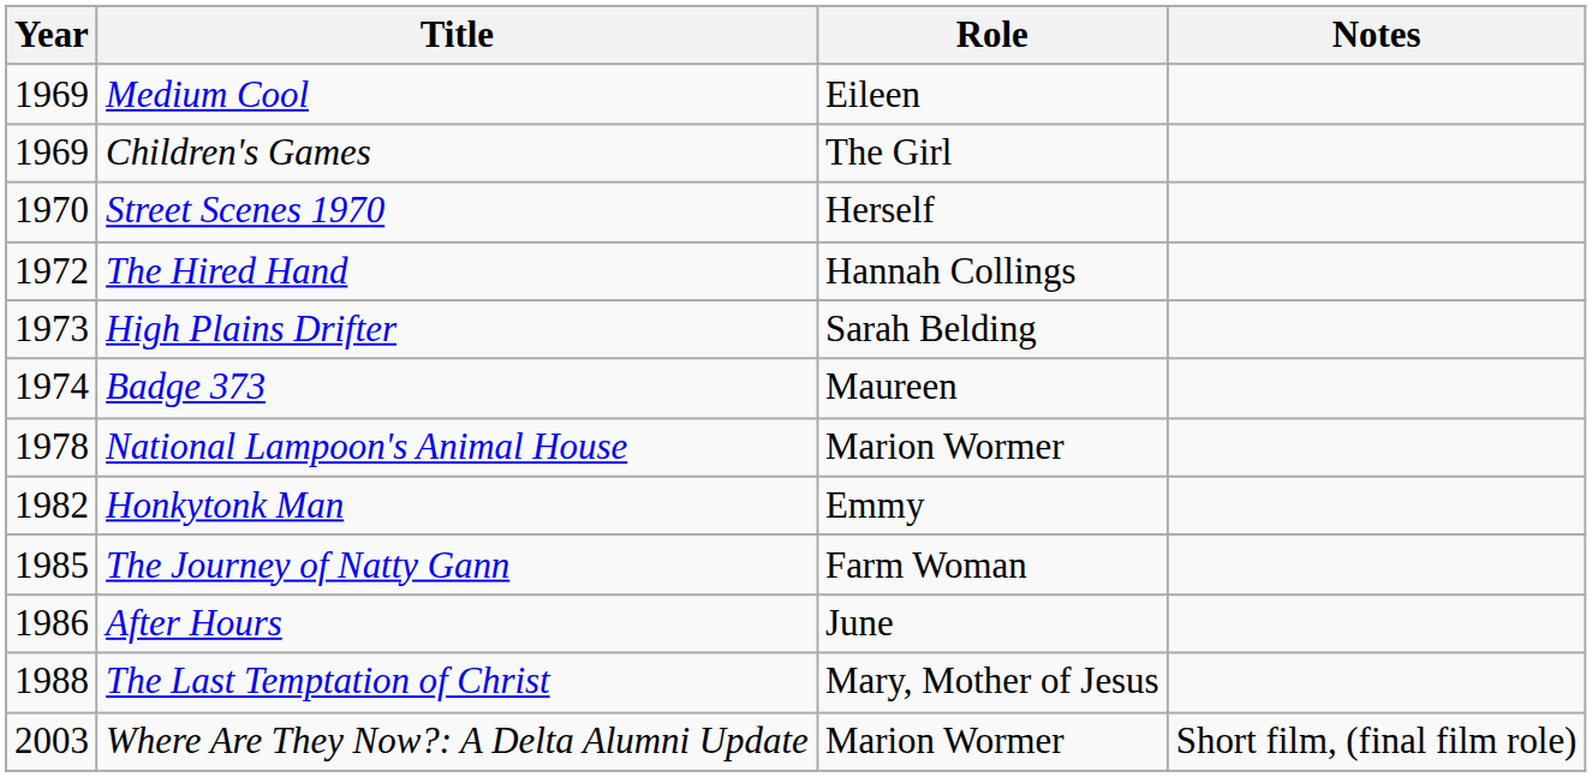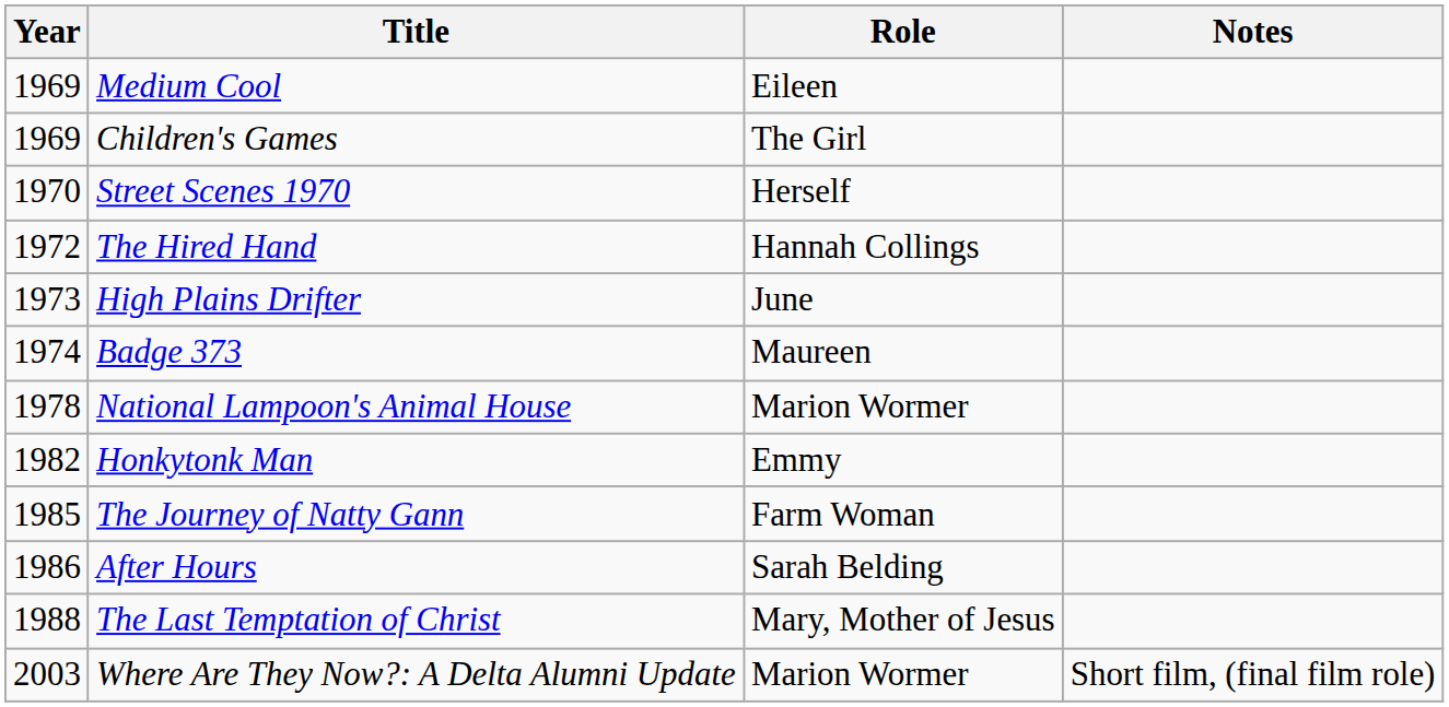High Plains Drifter | Role: Sarah Belding -> June
After Hours | Role: June -> Sarah Belding
